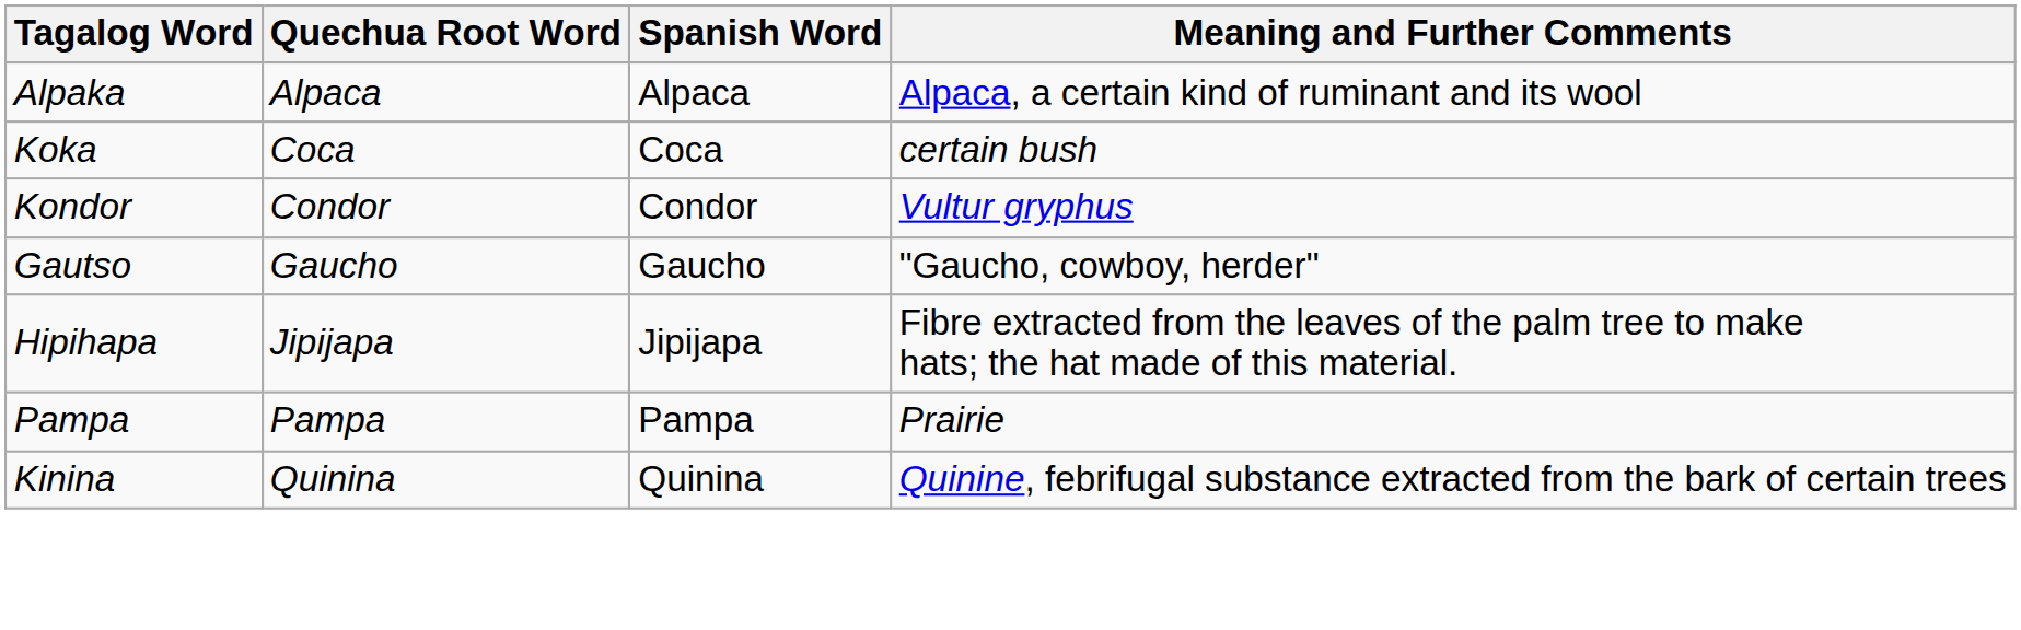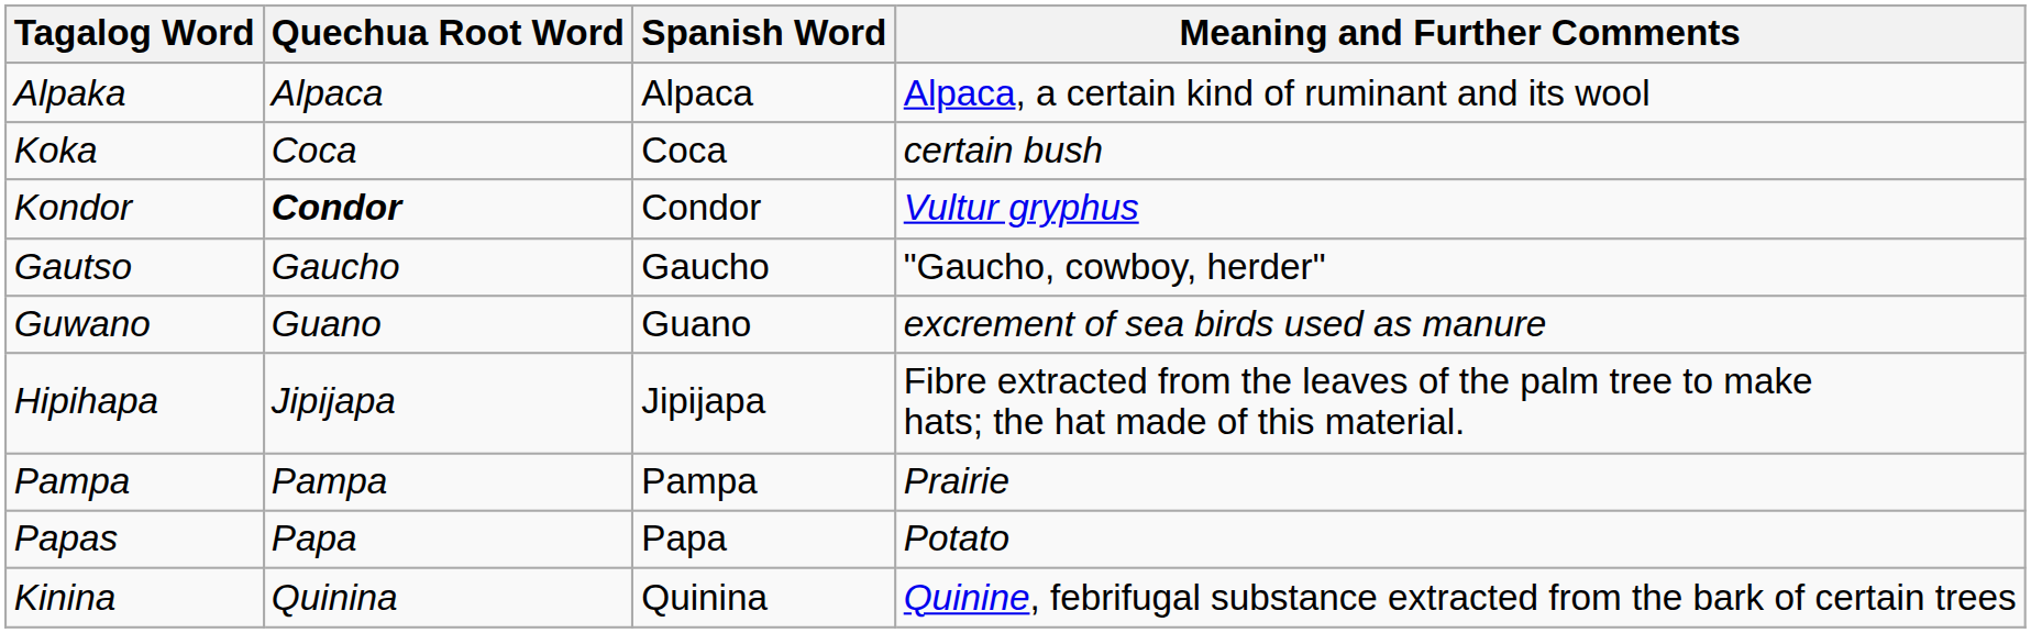Kondor | Quechua Root Word: normal -> bold
+ row: Guwano | Guano | Guano | excrement of sea birds used as manure
+ row: Papas | Papa | Papa | Potato
